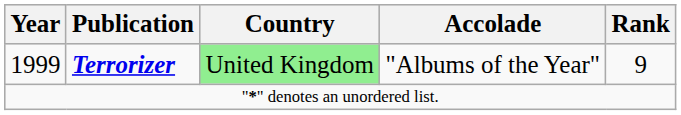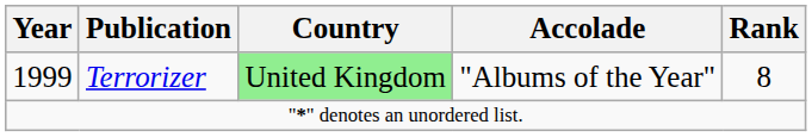1999 | Publication: bold -> normal
1999 | Rank: 9 -> 8
